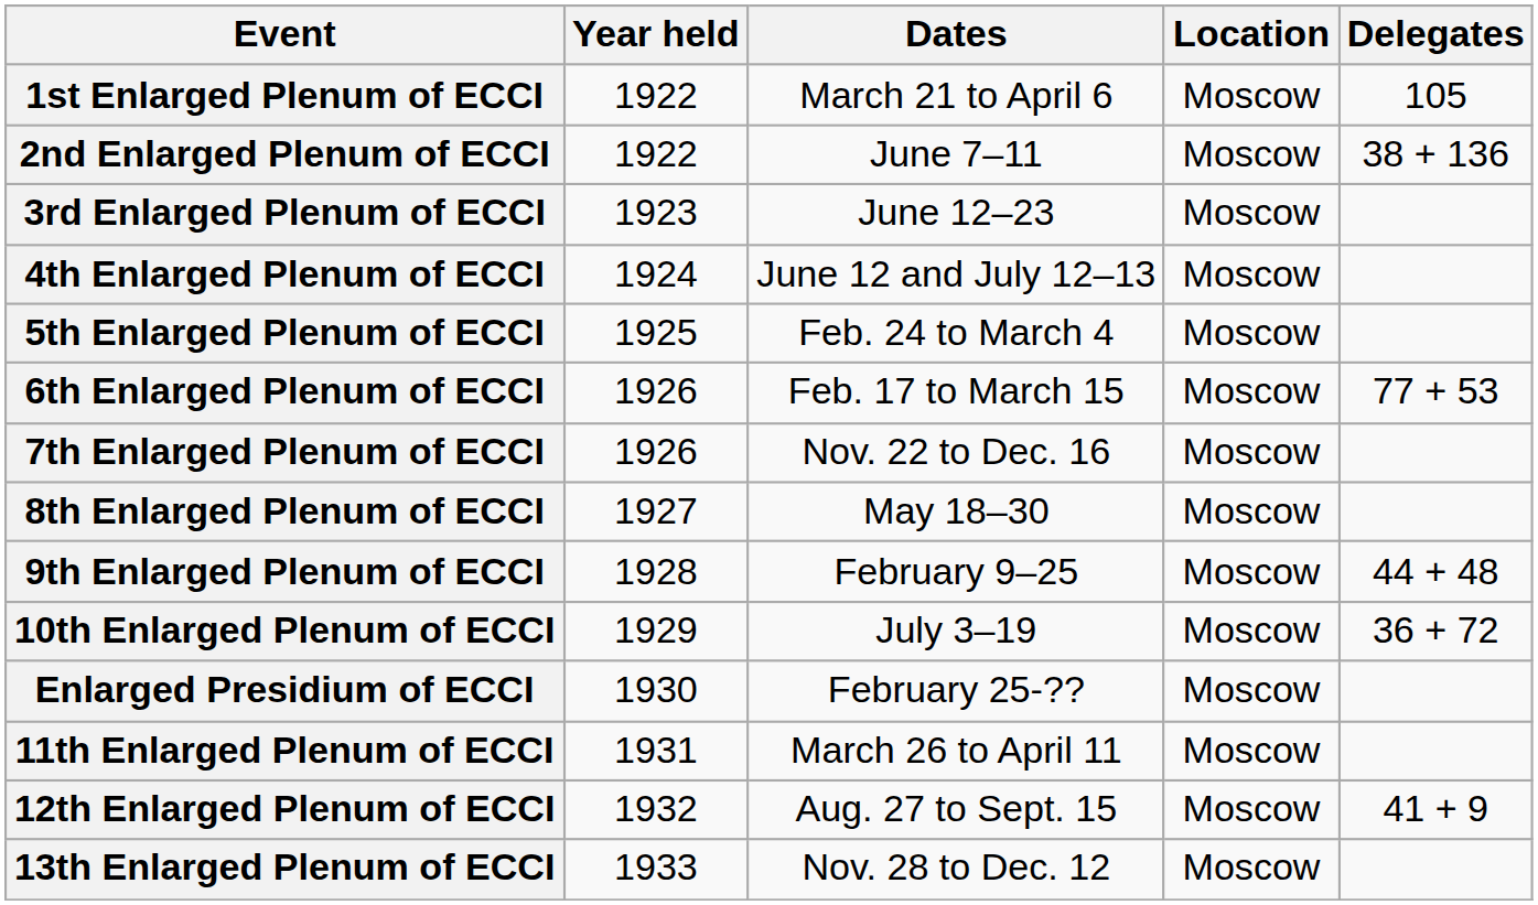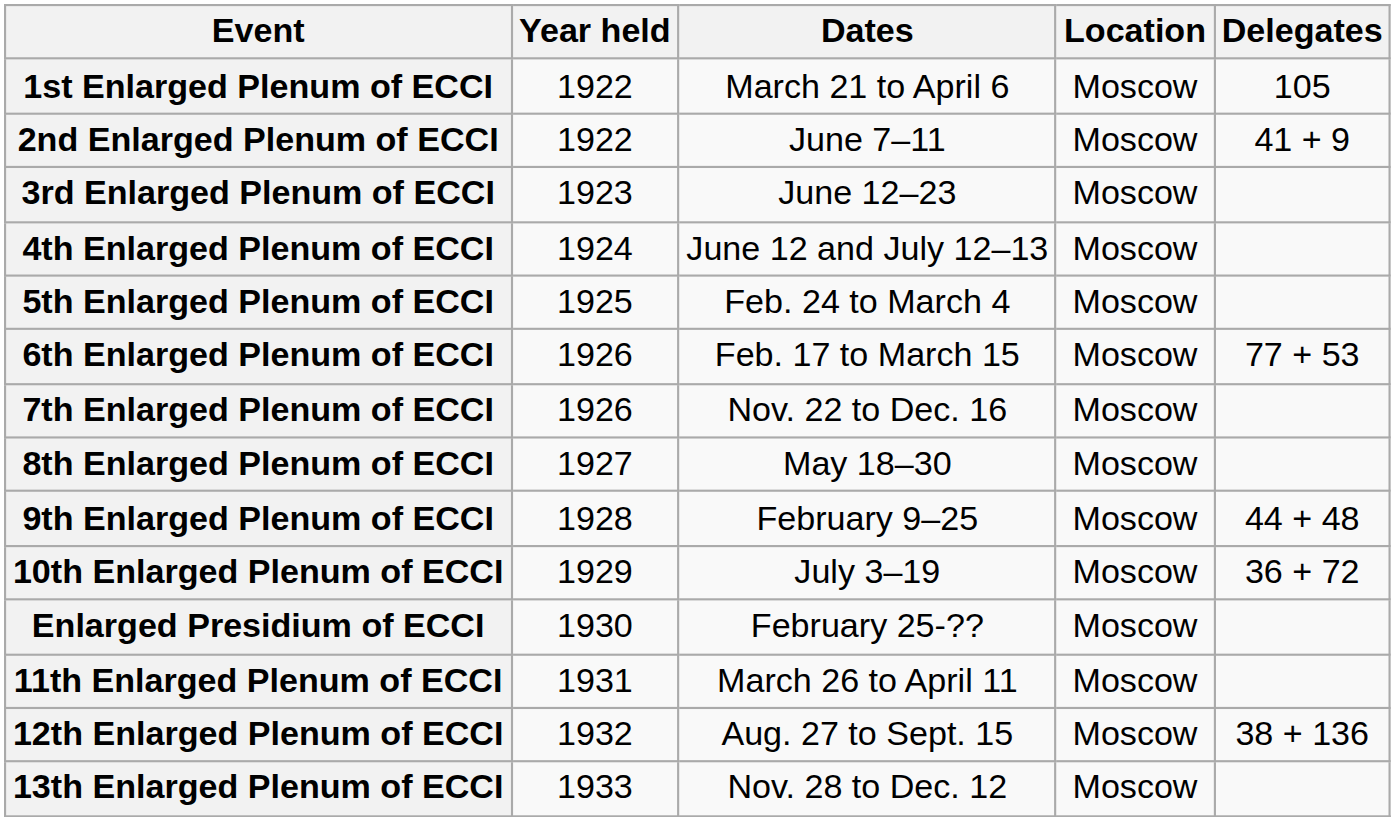2nd Enlarged Plenum of ECCI | Delegates: 38 + 136 -> 41 + 9
12th Enlarged Plenum of ECCI | Delegates: 41 + 9 -> 38 + 136
